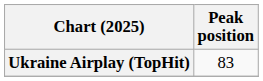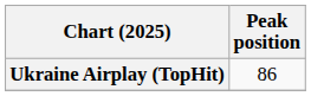Ukraine Airplay (TopHit) | Peak position: 83 -> 86
